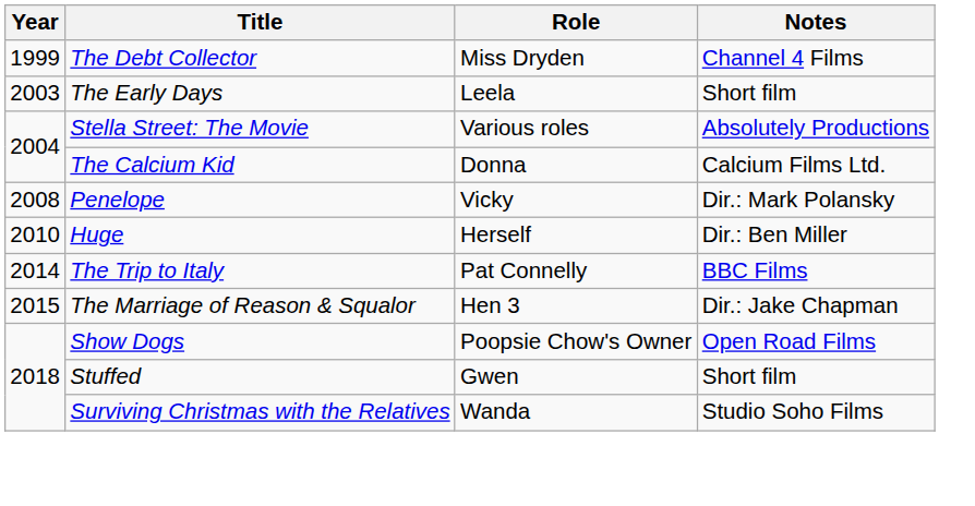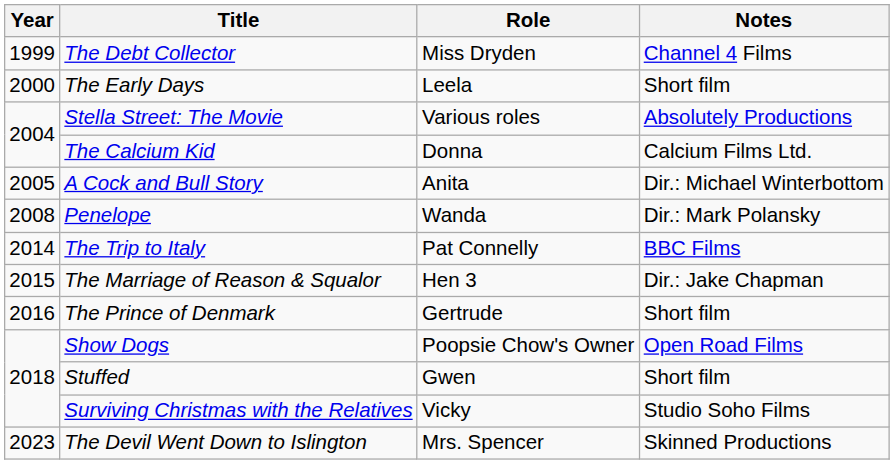The Early Days | Year: 2003 -> 2000
+ row: 2005 | A Cock and Bull Story | Anita | Dir.: Michael Winterbottom
Penelope | Role: Vicky -> Wanda
- row: 2010 | Huge | Herself | Dir.: Ben Miller
+ row: 2016 | The Prince of Denmark | Gertrude | Short film
Surviving Christmas with the Relatives | Role: Wanda -> Vicky
+ row: 2023 | The Devil Went Down to Islington | Mrs. Spencer | Skinned Productions
